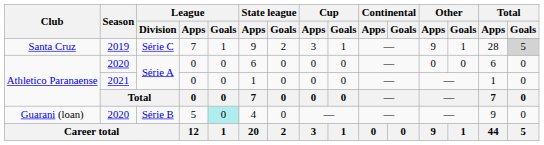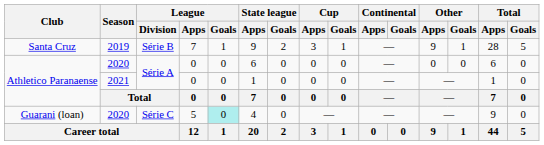Santa Cruz | League / Division: Série C -> Série B
Santa Cruz | Total / Goals: lightgrey background -> no background
Guarani (loan) | League / Division: Série B -> Série C
